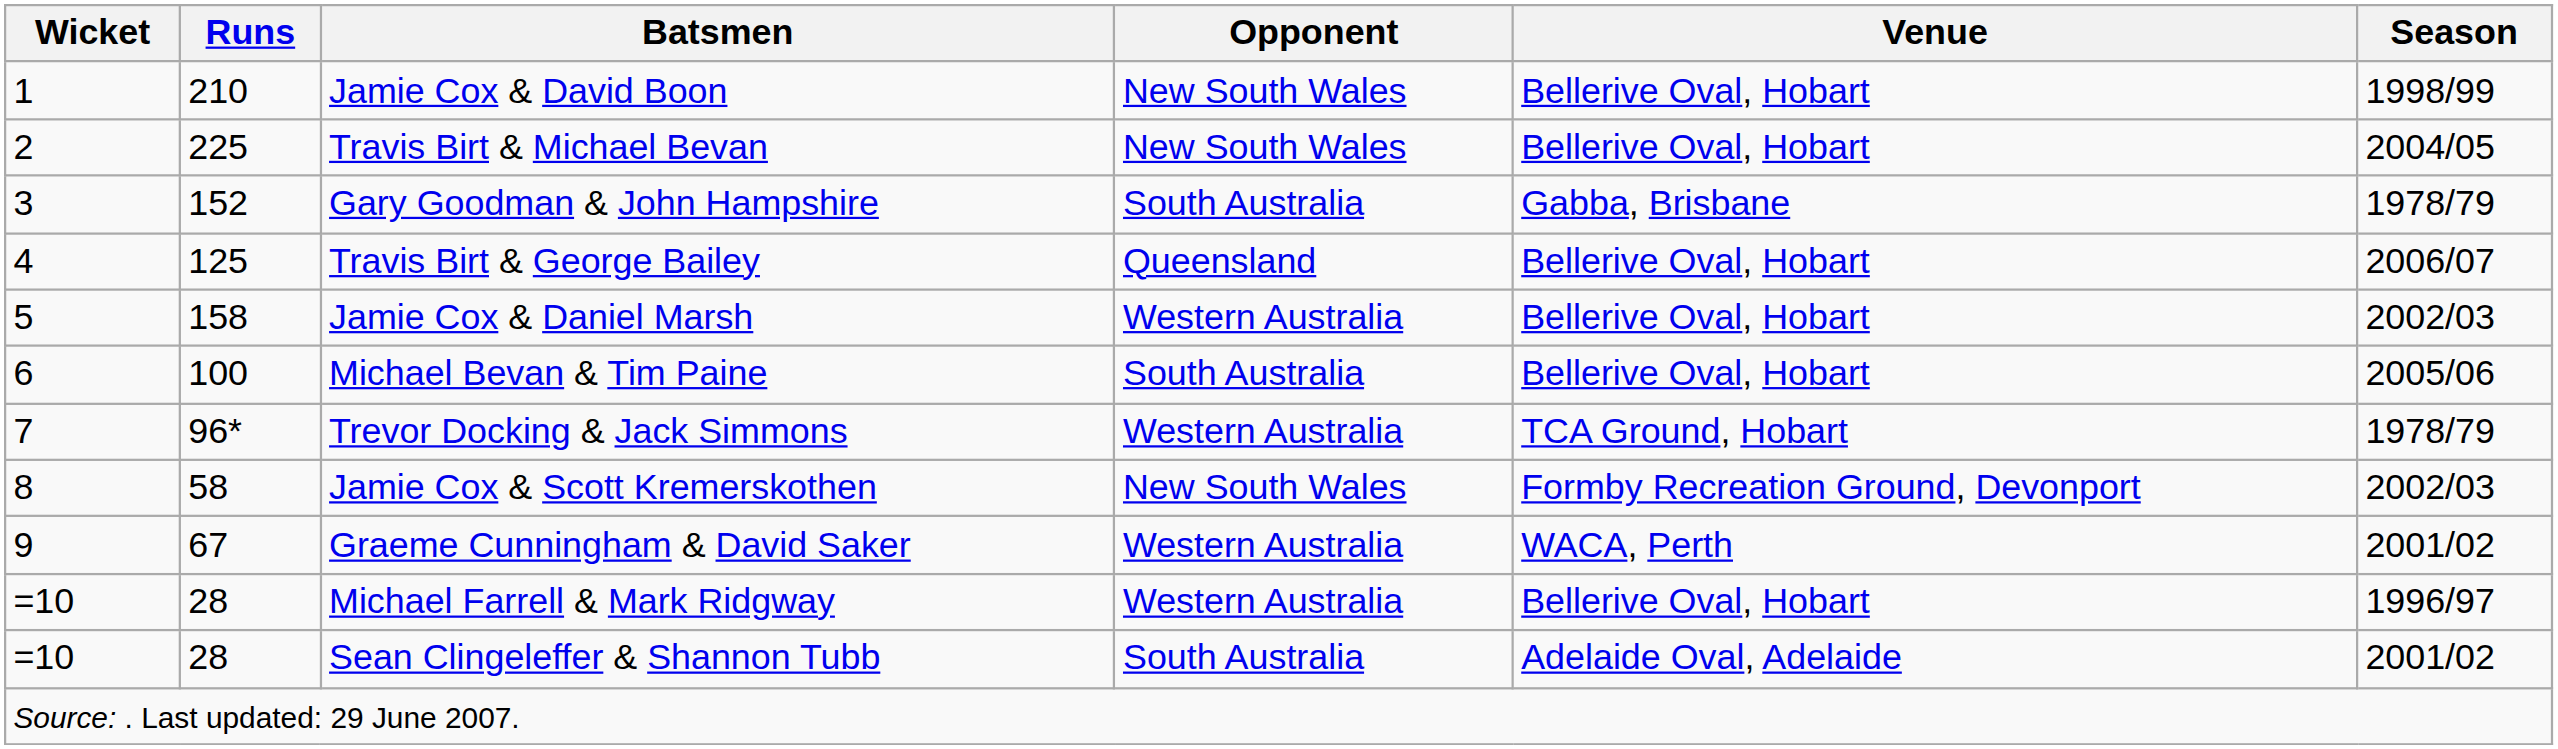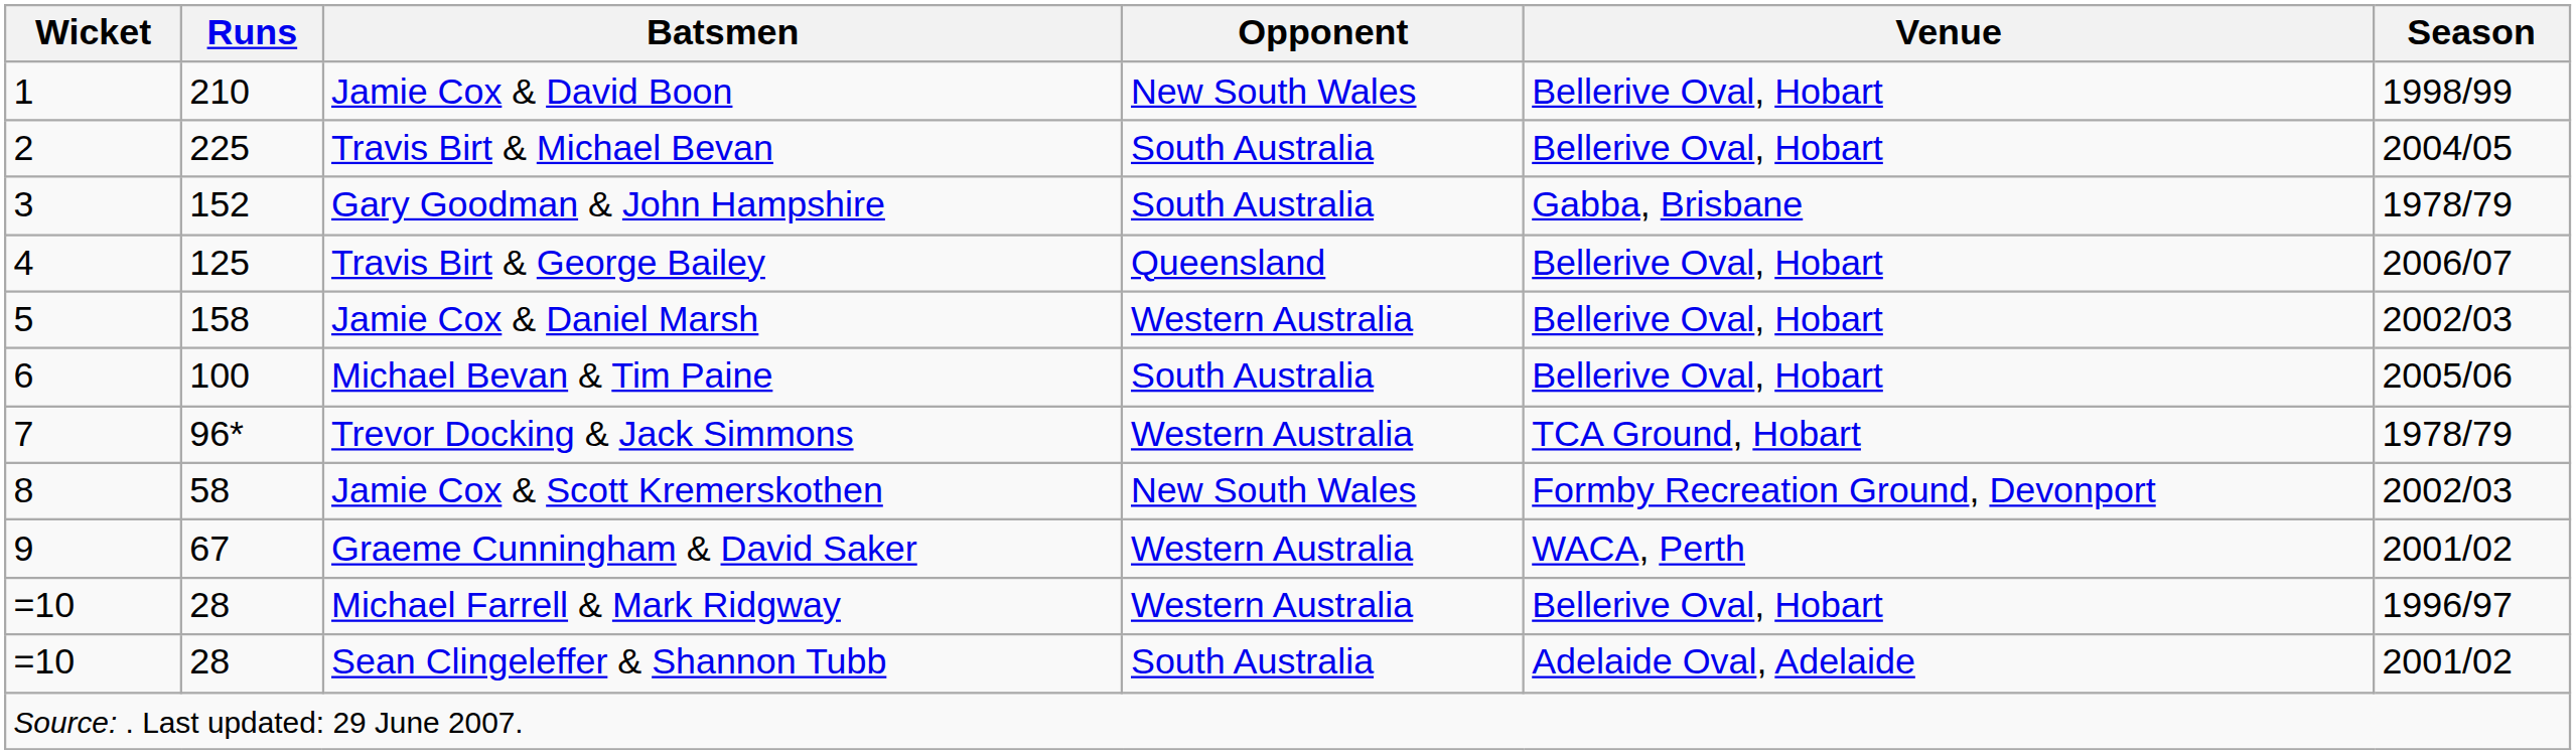Travis Birt & Michael Bevan | Opponent: New South Wales -> South Australia
